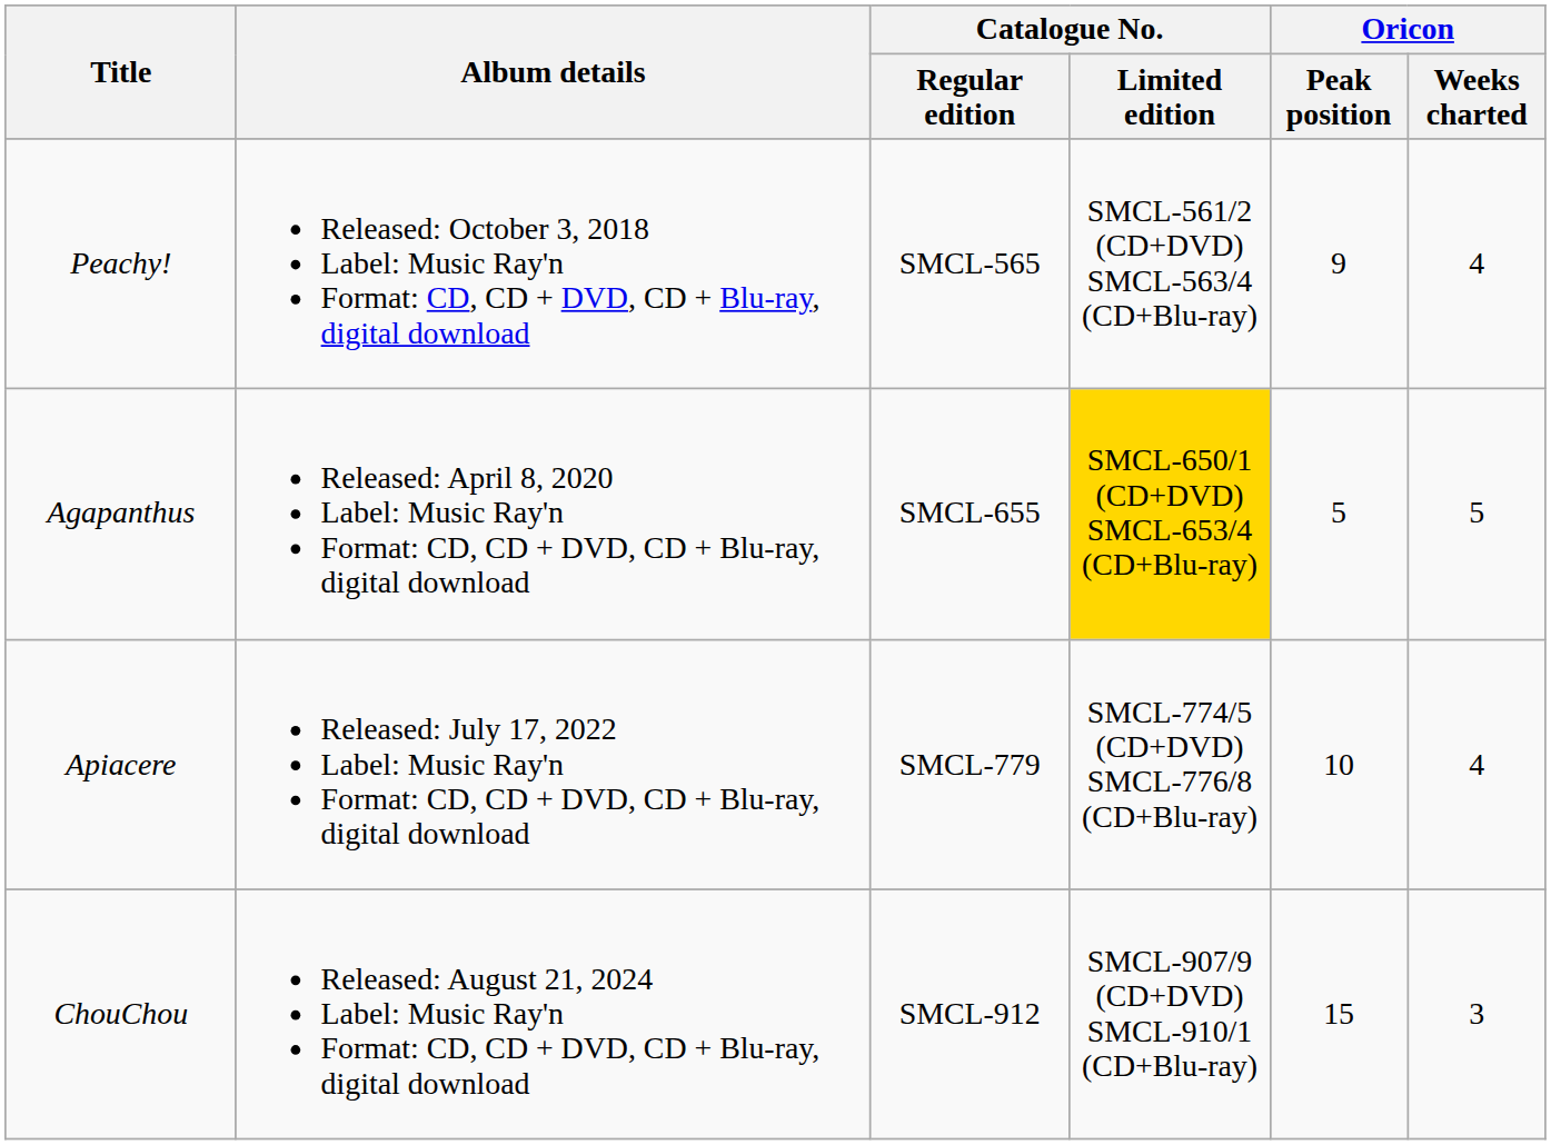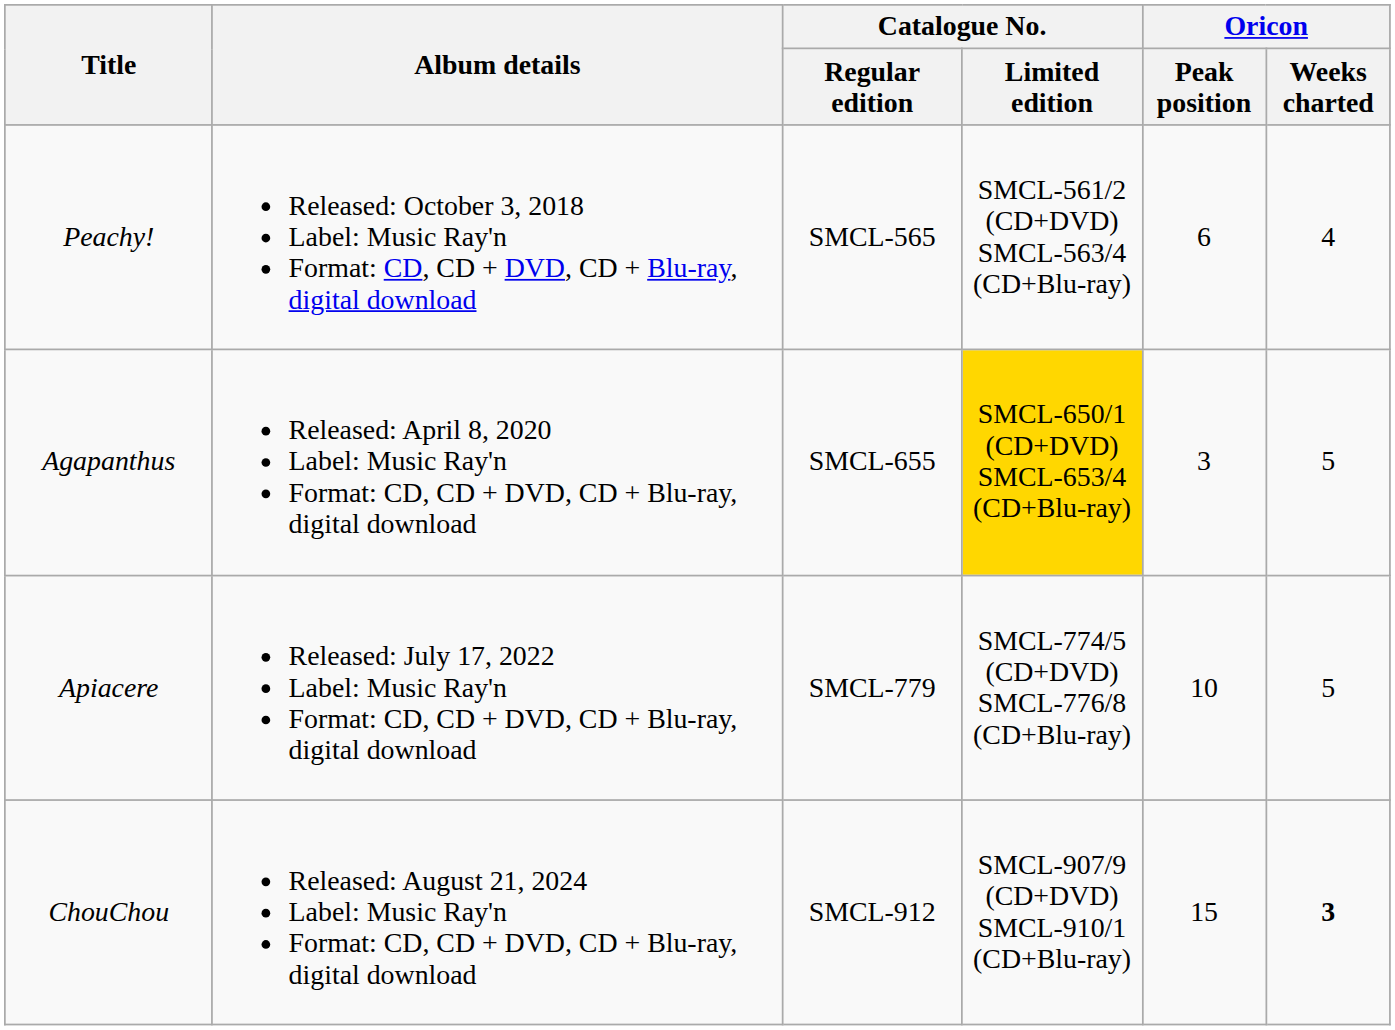Peachy! | Oricon / Peak position: 9 -> 6
Agapanthus | Oricon / Peak position: 5 -> 3
Apiacere | Oricon / Weeks charted: 4 -> 5
ChouChou | Oricon / Weeks charted: normal -> bold
